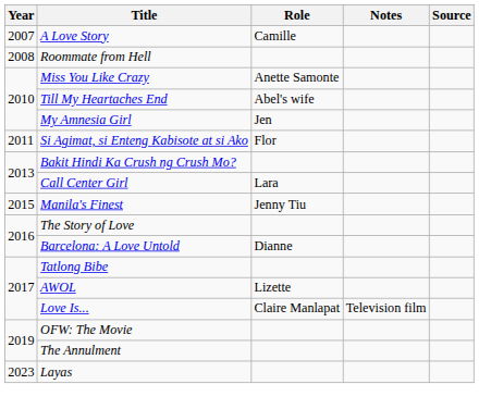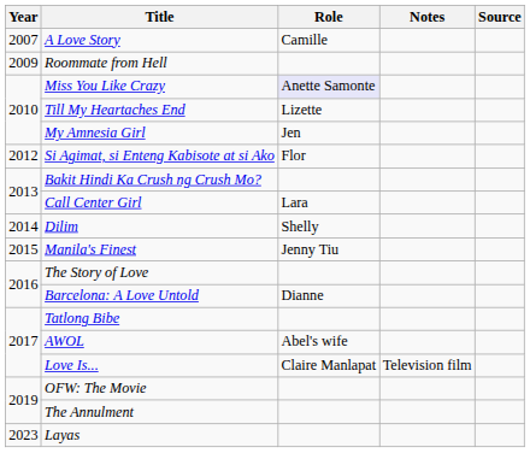Roommate from Hell | Year: 2008 -> 2009
Miss You Like Crazy | Role: no background -> lavender background
Till My Heartaches End | Role: Abel's wife -> Lizette
Si Agimat, si Enteng Kabisote at si Ako | Year: 2011 -> 2012
+ row: 2014 | Dilim | Shelly
AWOL | Role: Lizette -> Abel's wife
